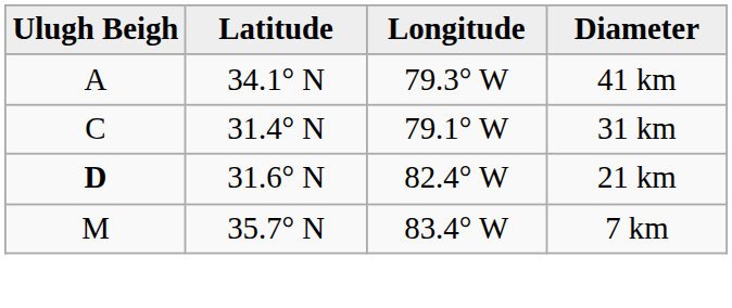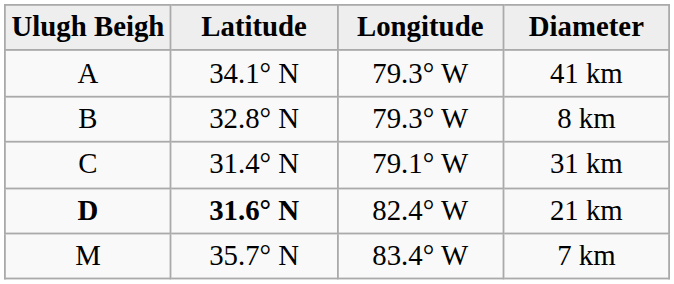+ row: B | 32.8° N | 79.3° W | 8 km
21 km | Latitude: normal -> bold
